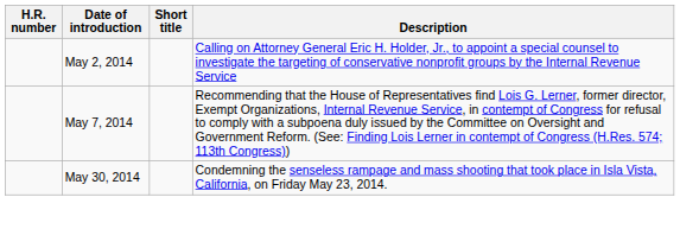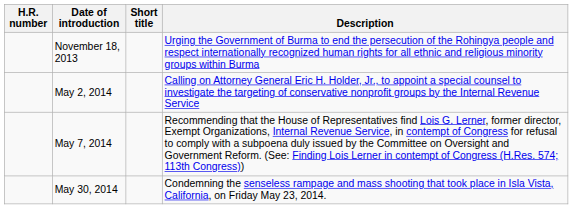+ row: November 18, 2013 | Urging the Government of Burma to end the persecution of the Rohingya people and respect internationally recognized human rights for all ethnic and religious minority groups within Burma
